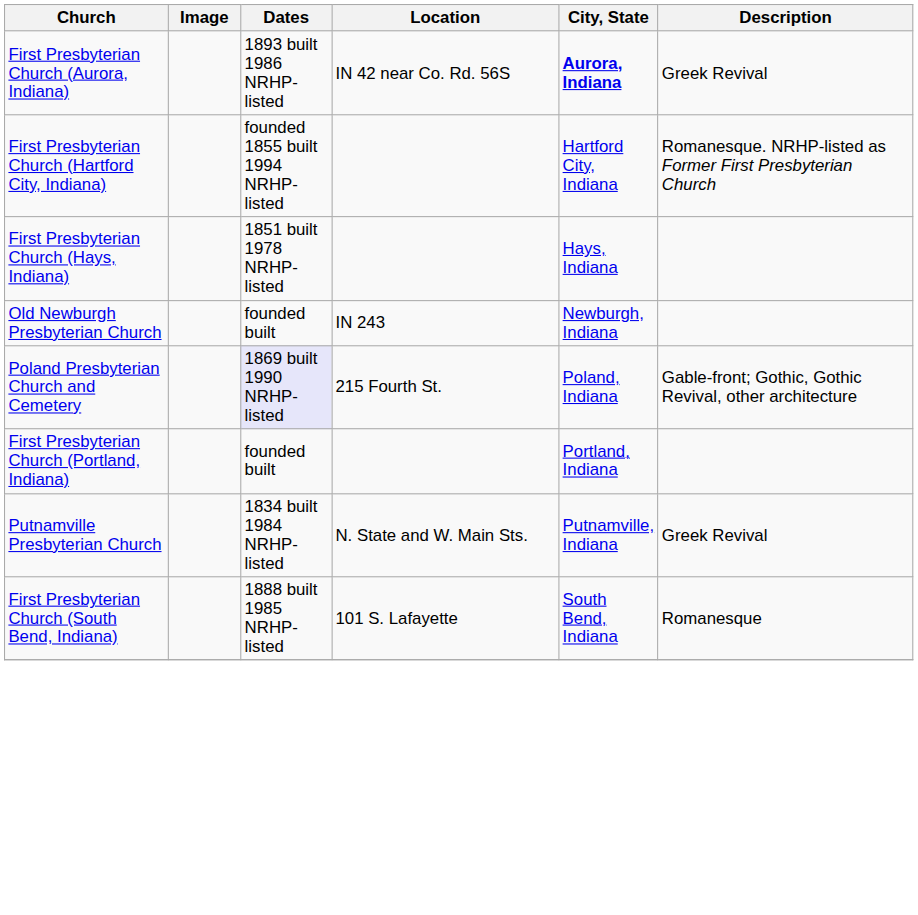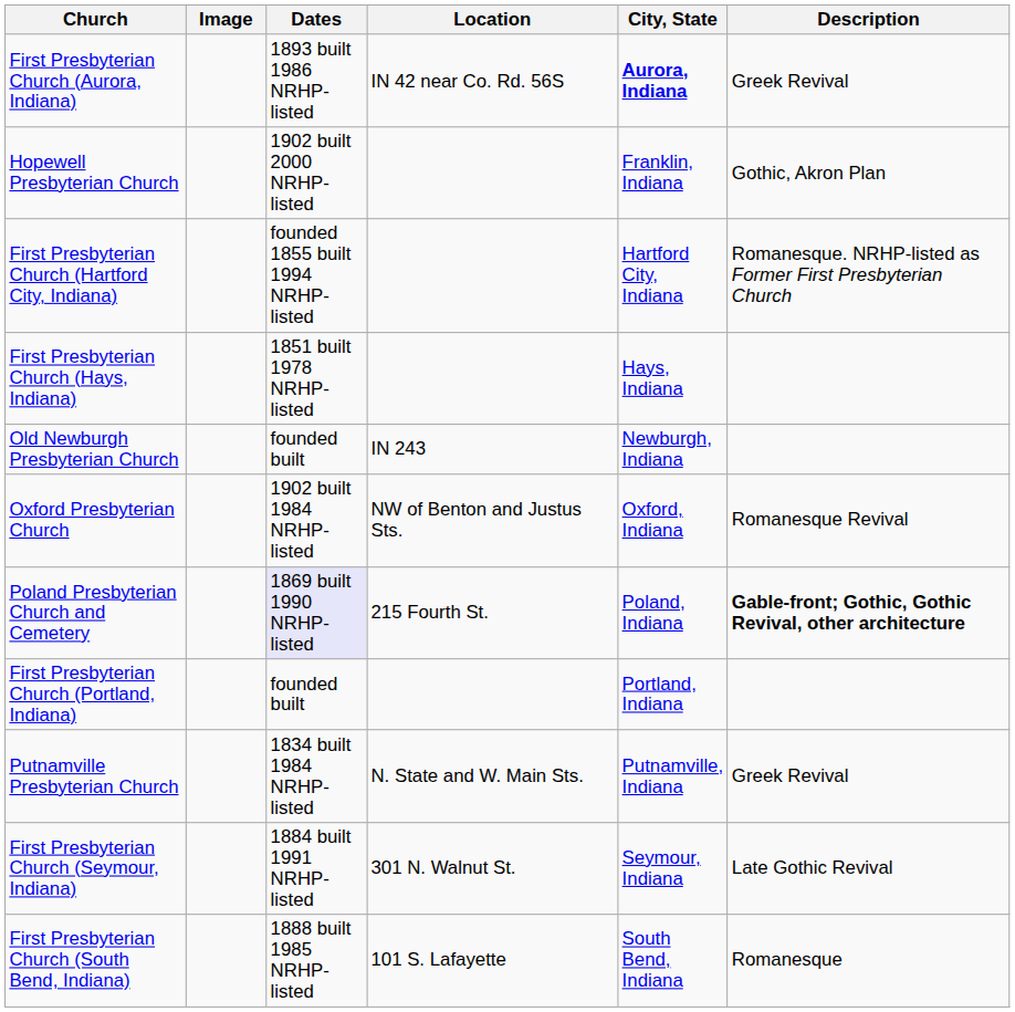+ row: Hopewell Presbyterian Church | 1902 built 2000 NRHP-listed | Franklin, Indiana | Gothic, Akron Plan
+ row: Oxford Presbyterian Church | 1902 built 1984 NRHP-listed | NW of Benton and Justus Sts. | Oxford, Indiana | Romanesque Revival
Poland Presbyterian Church and Cemetery | Description: normal -> bold
+ row: First Presbyterian Church (Seymour, Indiana) | 1884 built 1991 NRHP-listed | 301 N. Walnut St. | Seymour, Indiana | Late Gothic Revival
